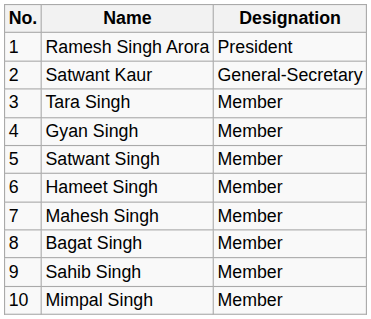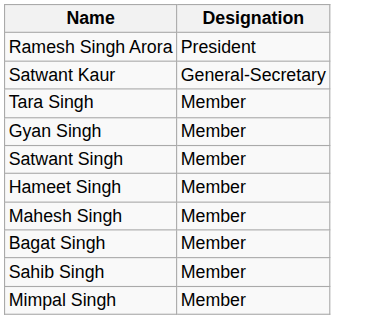- column: No. | 1 | 2 | 3 | 4 | 5 | 6 | 7 | 8 | 9 | 10
